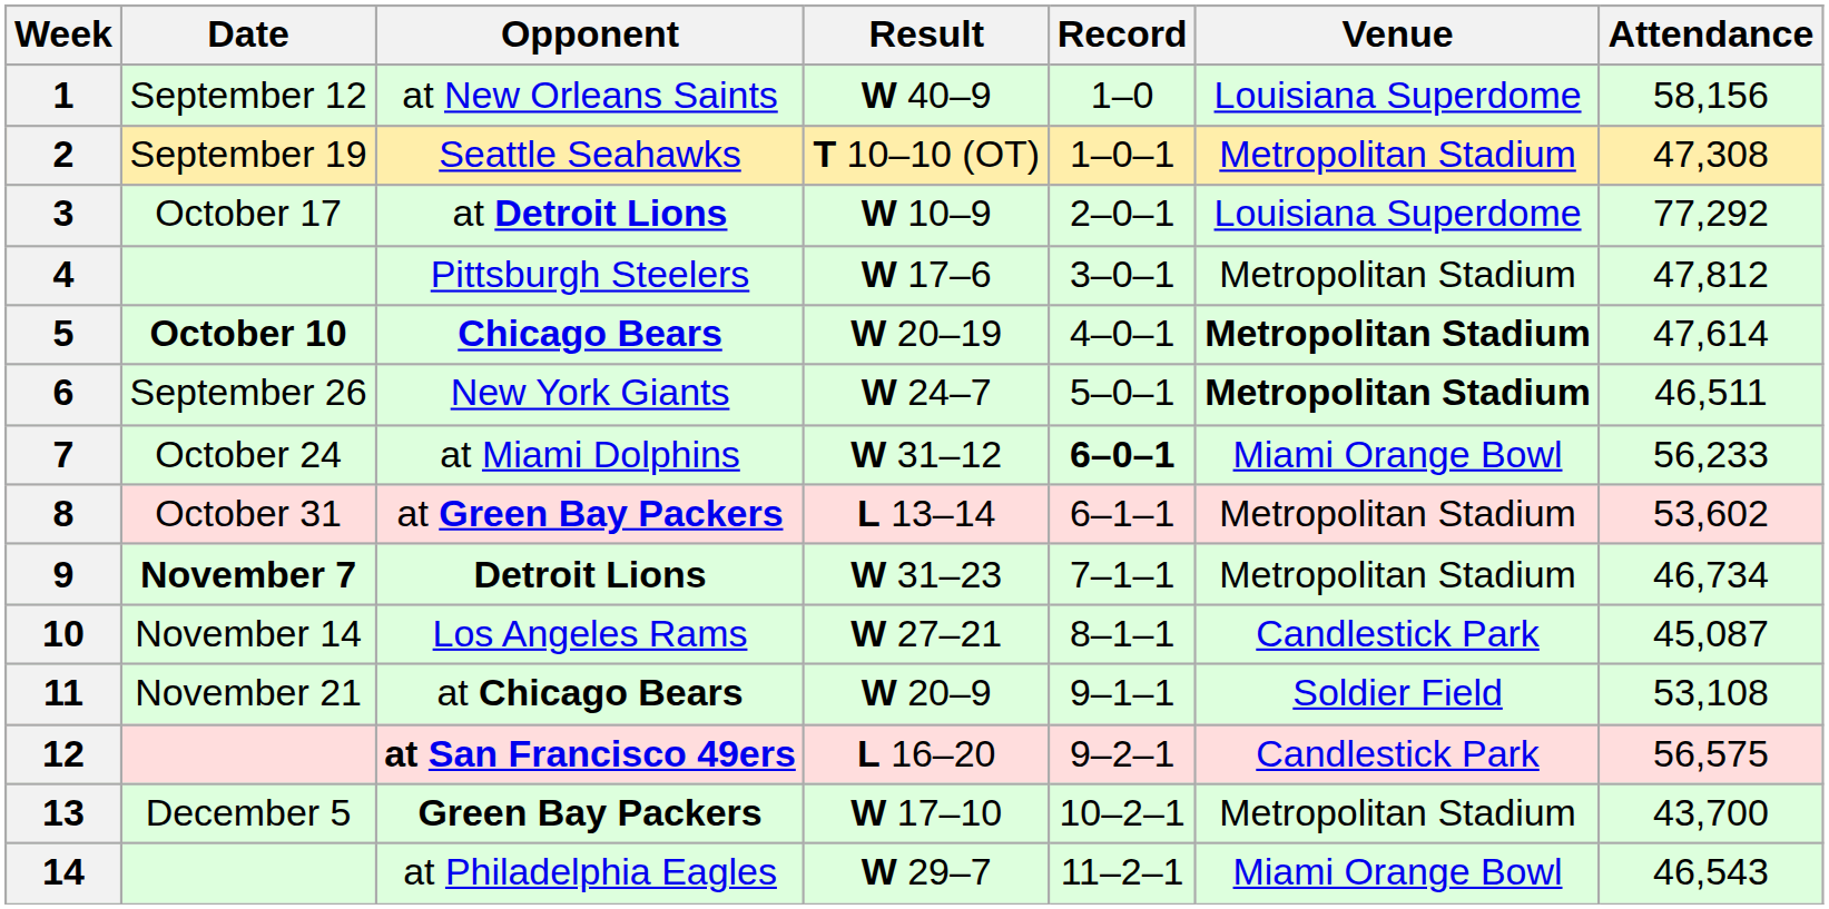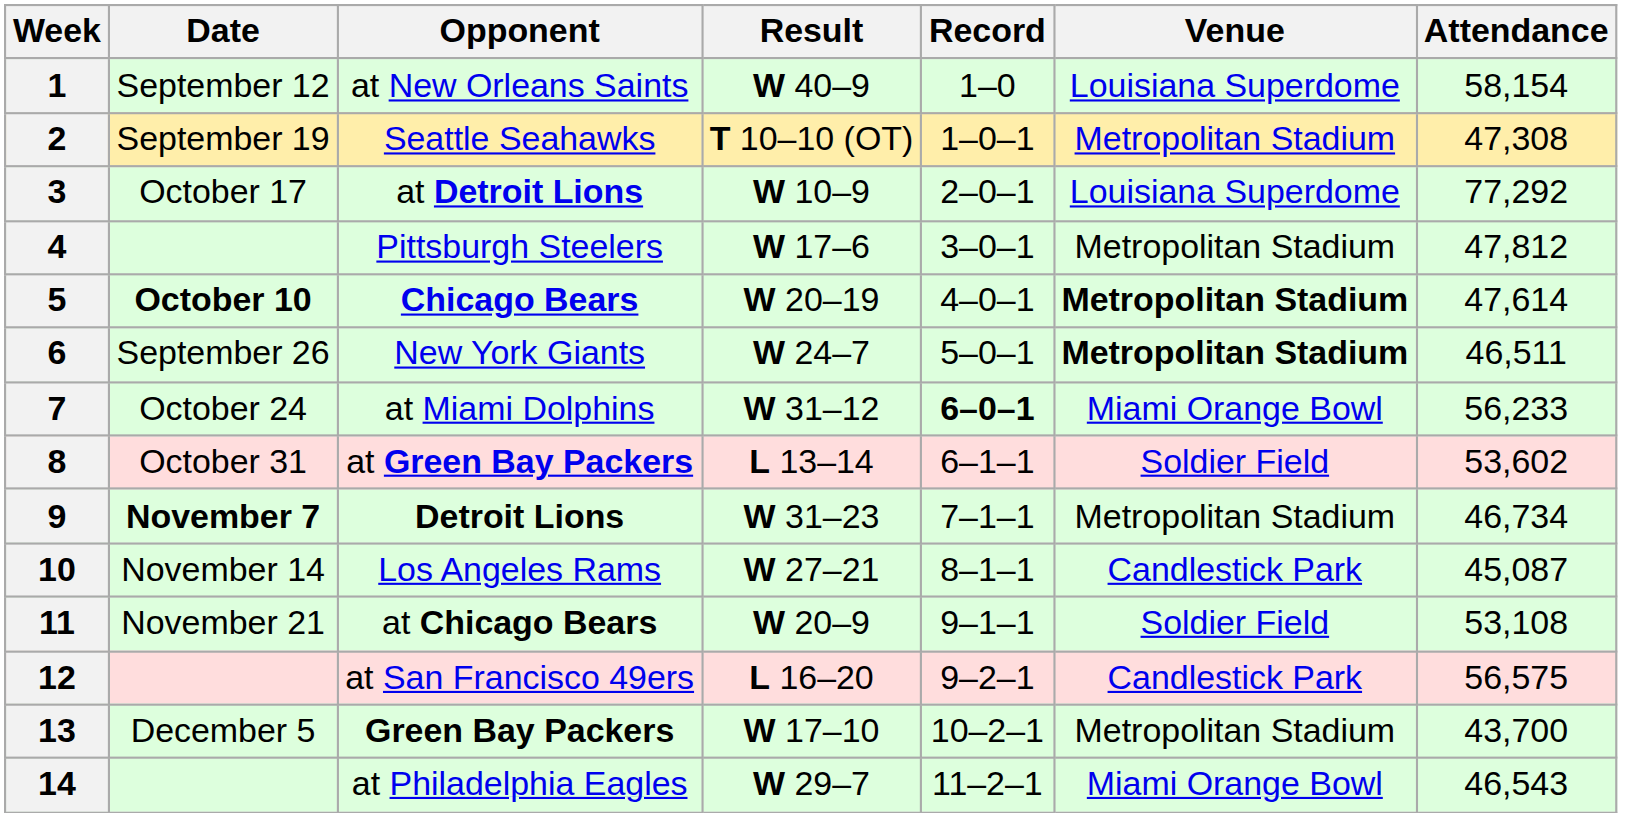1 | Attendance: 58,156 -> 58,154
8 | Venue: Metropolitan Stadium -> Soldier Field
12 | Opponent: bold -> normal
